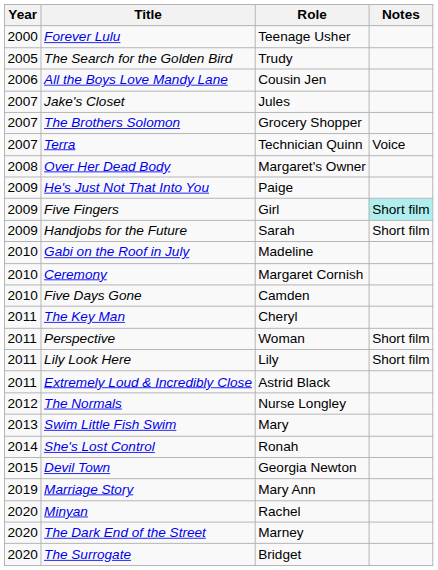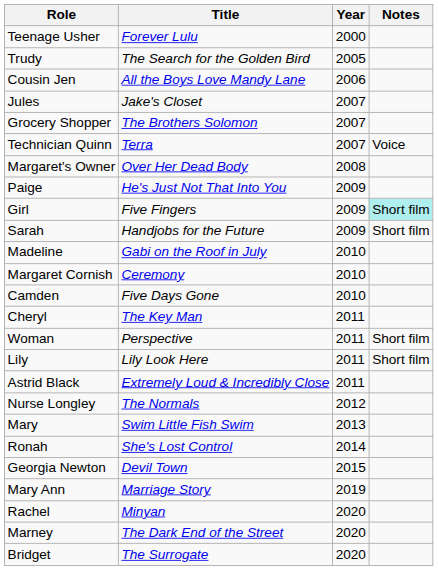columns swapped: Year <-> Role
